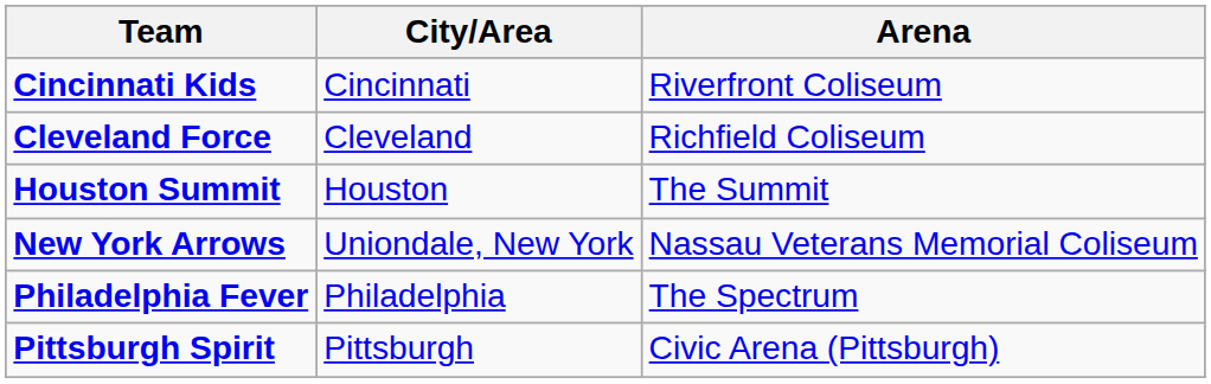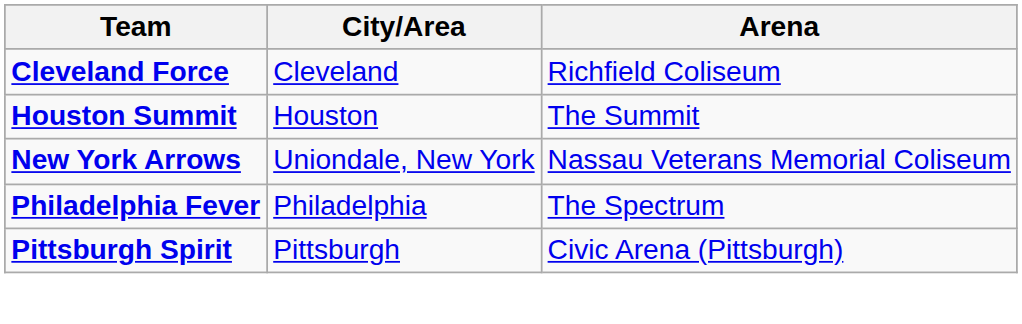- row: Cincinnati Kids | Cincinnati | Riverfront Coliseum
